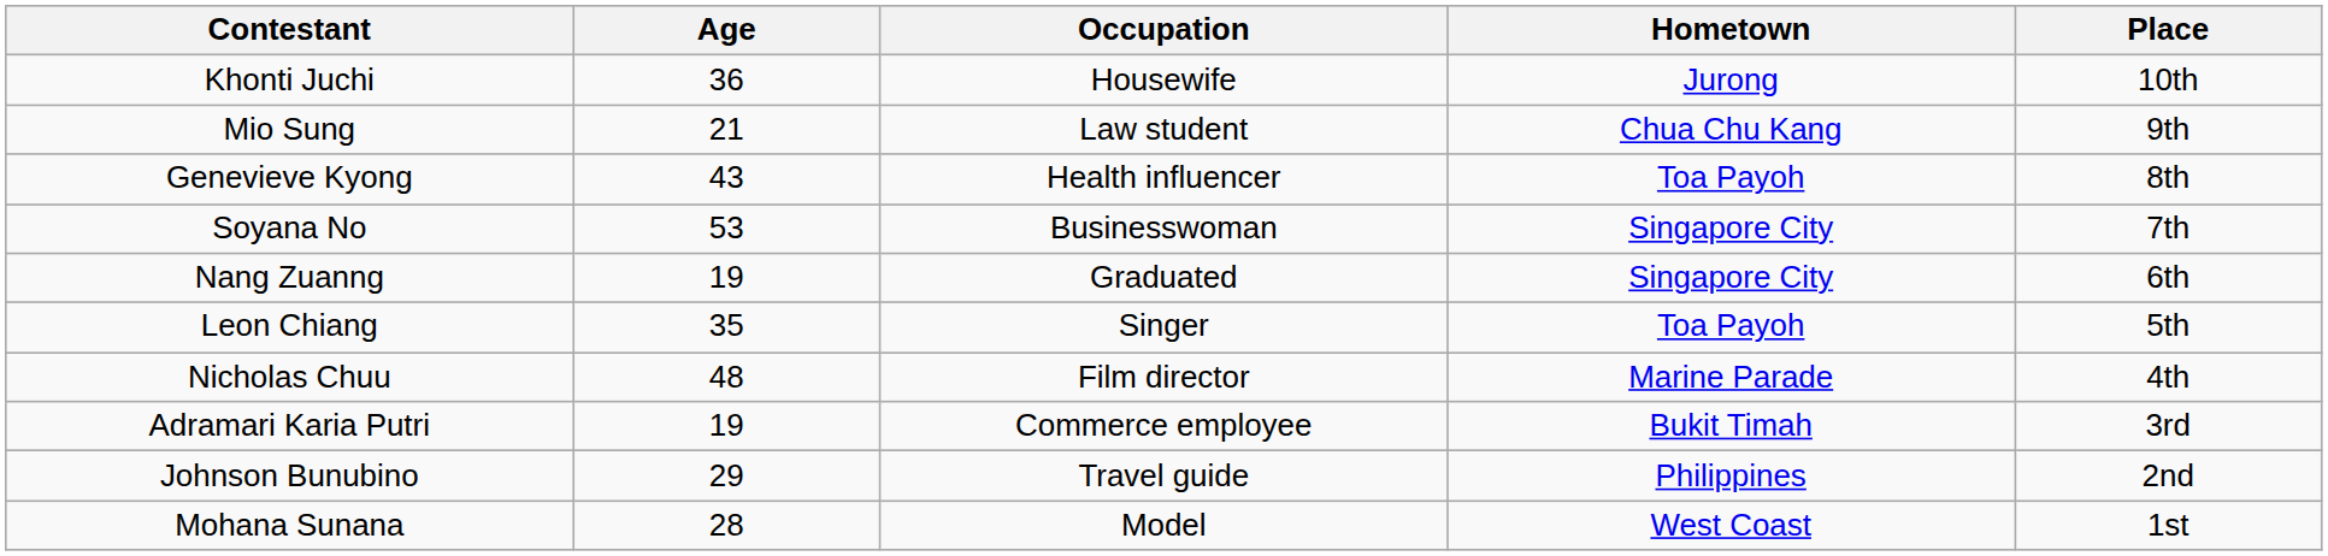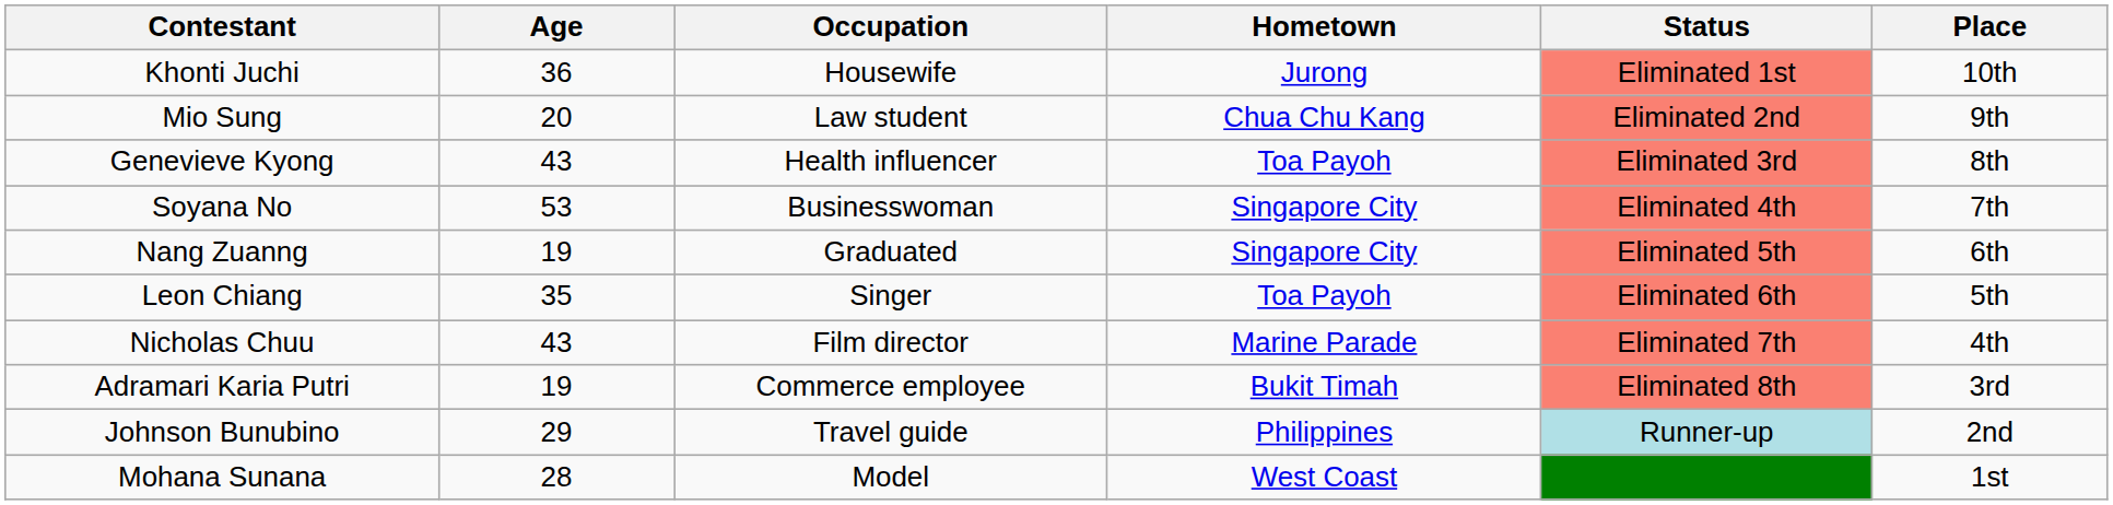+ column: Status | Eliminated 1st | Eliminated 2nd | Eliminated 3rd | Eliminated 4th | Eliminated 5th | Eliminated 6th | Eliminated 7th | Eliminated 8th | Runner-up
Mio Sung | Age: 21 -> 20
Nicholas Chuu | Age: 48 -> 43
